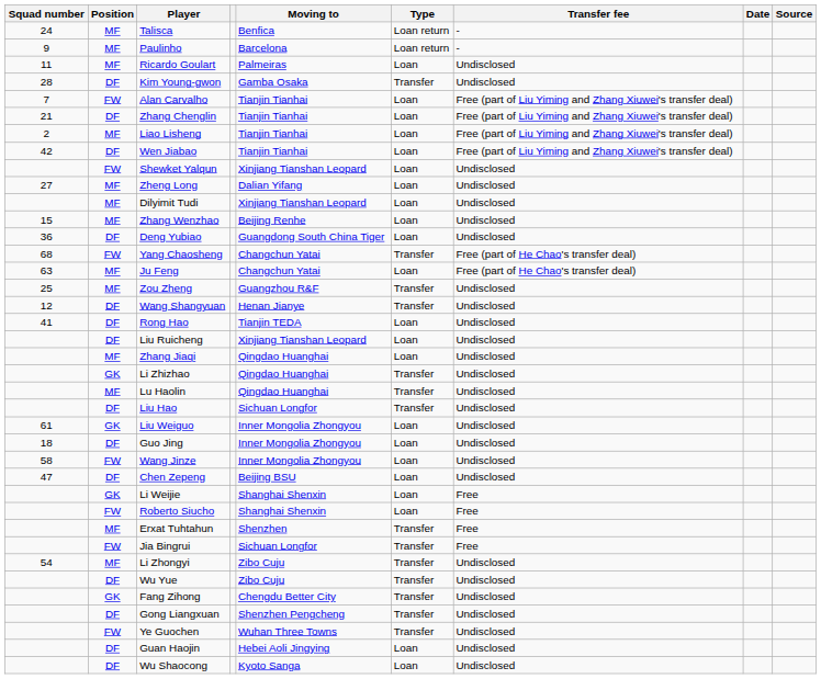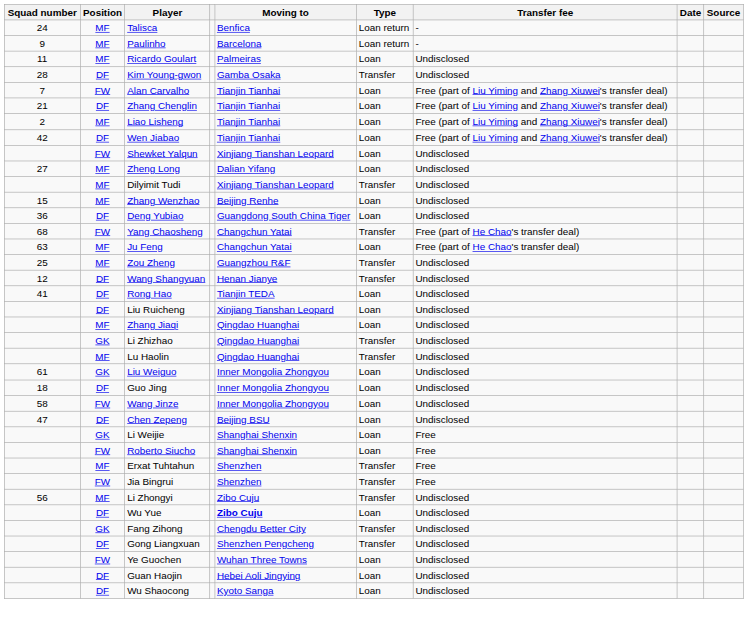Dilyimit Tudi | Type: Loan -> Transfer
- row: DF | Liu Hao | Sichuan Longfor | Transfer | Undisclosed
Jia Bingrui | Moving to: Sichuan Longfor -> Shenzhen
Li Zhongyi | Squad number: 54 -> 56
Wu Yue | Moving to: normal -> bold
Wu Yue | Type: Transfer -> Loan
Ye Guochen | Type: Transfer -> Loan
